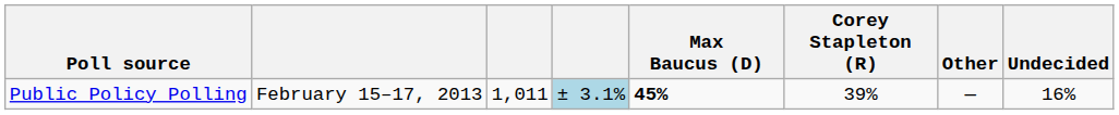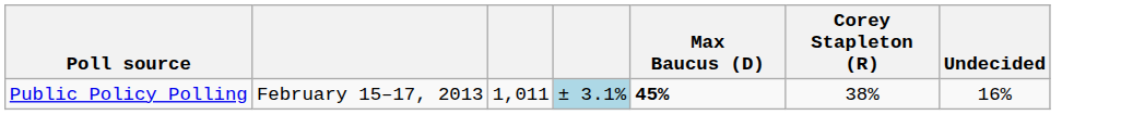- column: Other | —
Public Policy Polling | Corey Stapleton (R): 39% -> 38%
